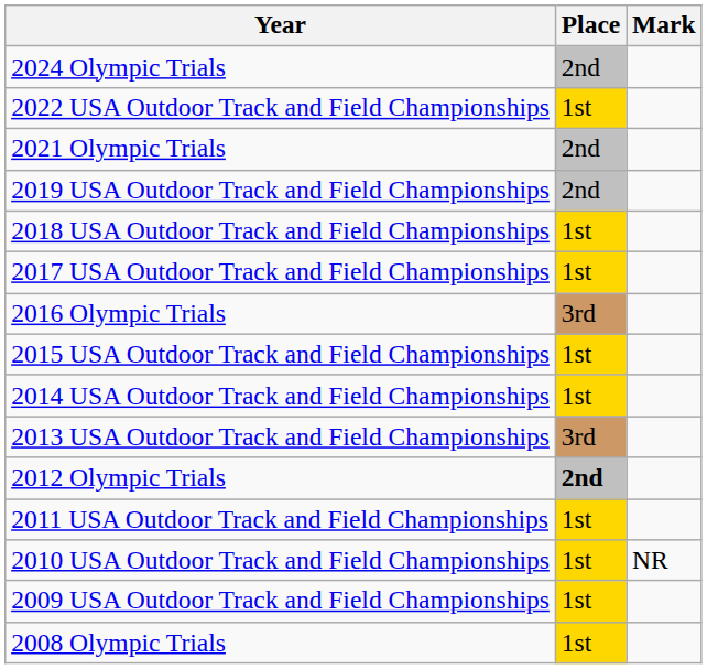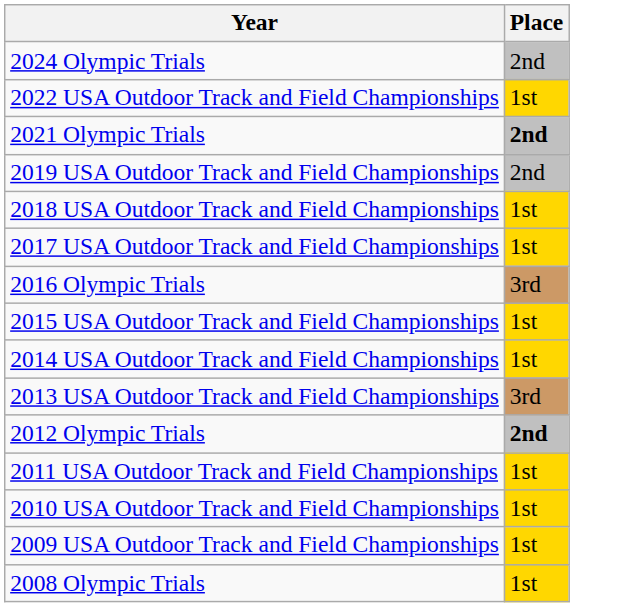- column: Mark | NR
2021 Olympic Trials | Place: normal -> bold
